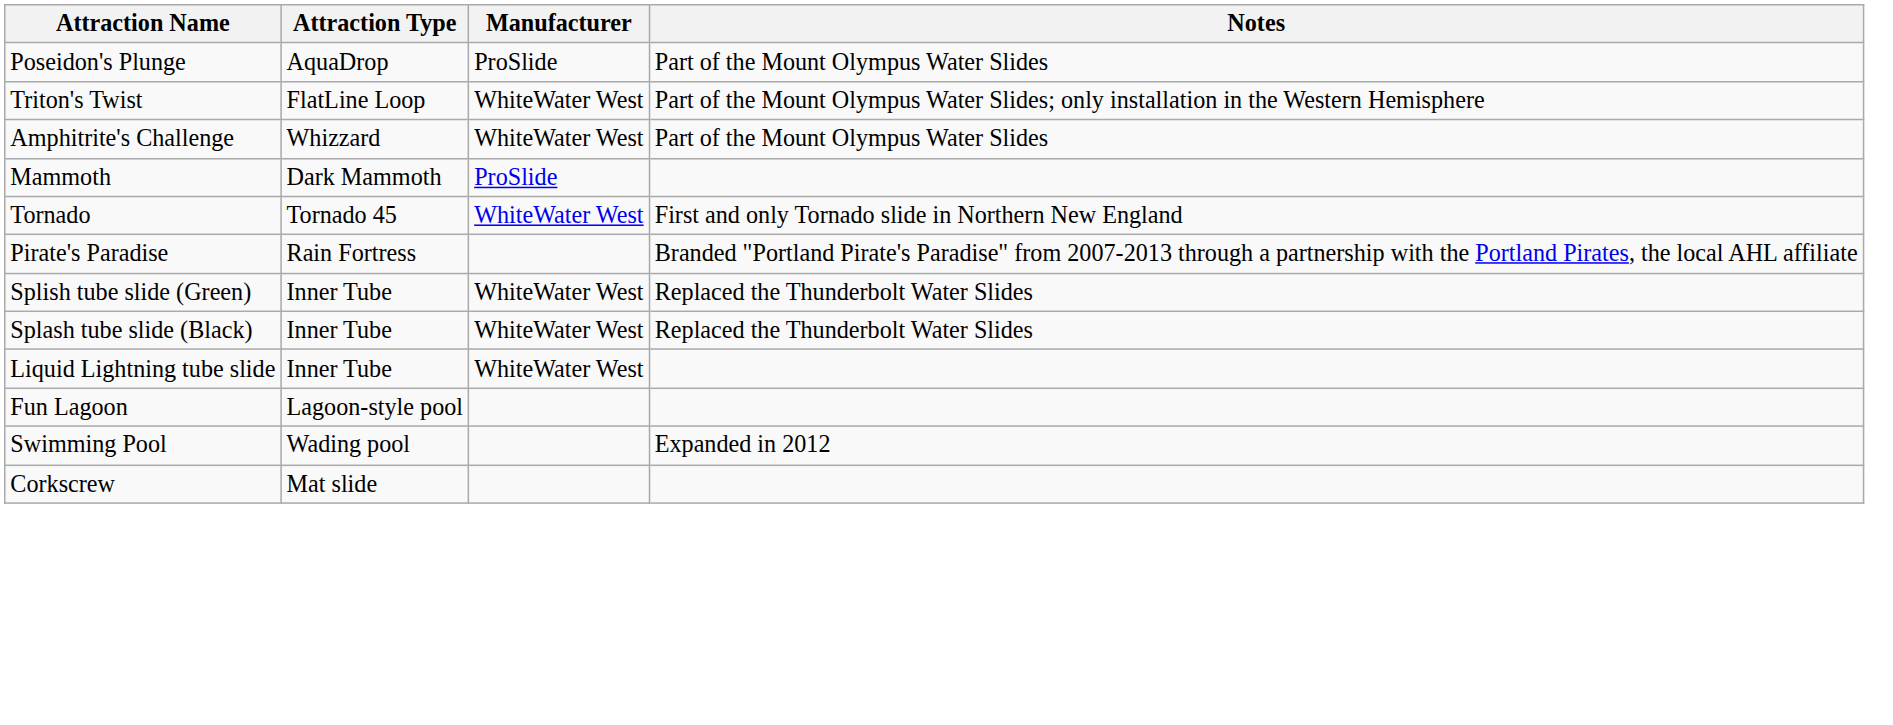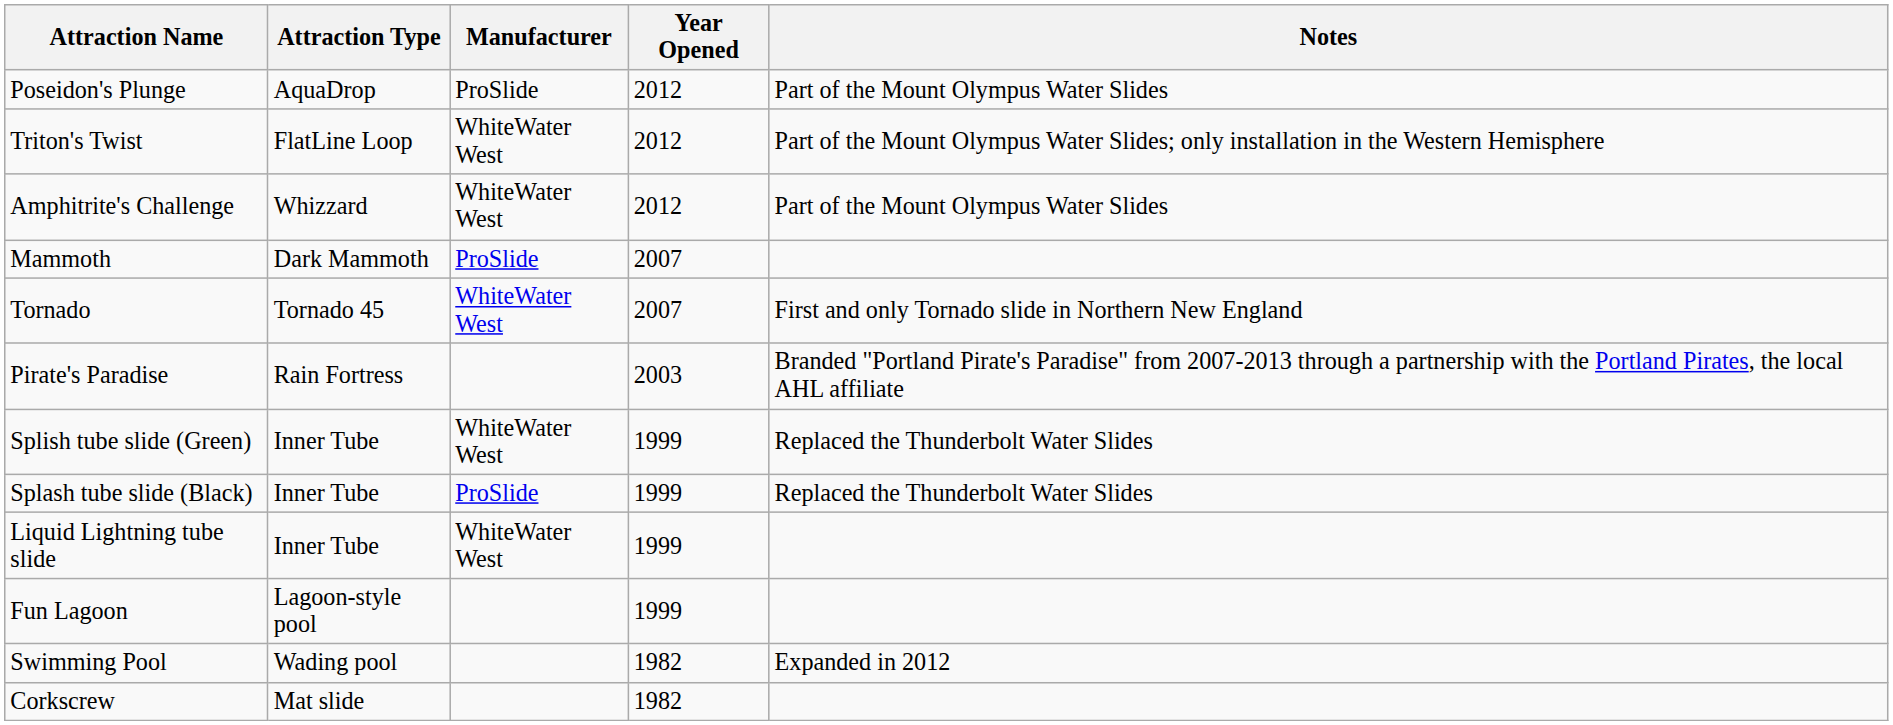+ column: Year Opened | 2012 | 2012 | 2012 | 2007 | 2007 | 2003 | 1999 | 1999 | 1999 | 1999 | 1982 | 1982
Splash tube slide (Black) | Manufacturer: WhiteWater West -> ProSlide
